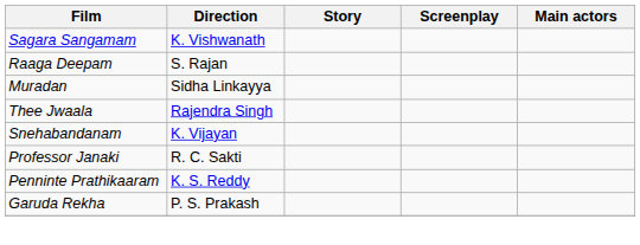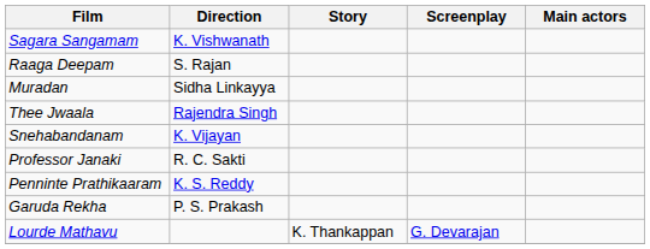+ row: Lourde Mathavu | K. Thankappan | G. Devarajan
